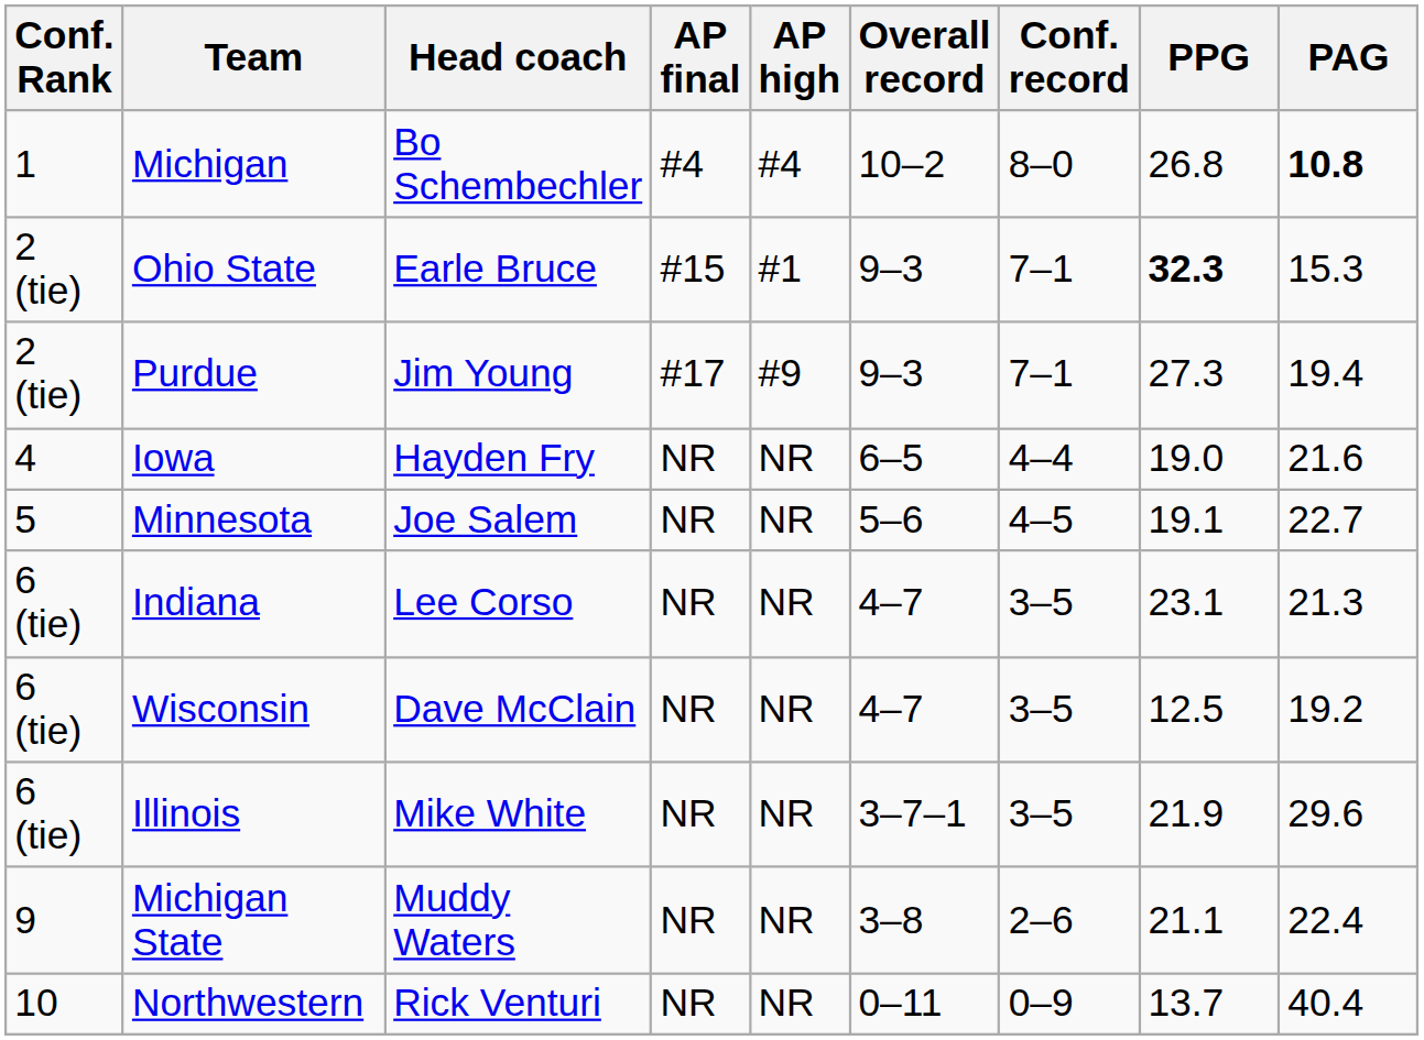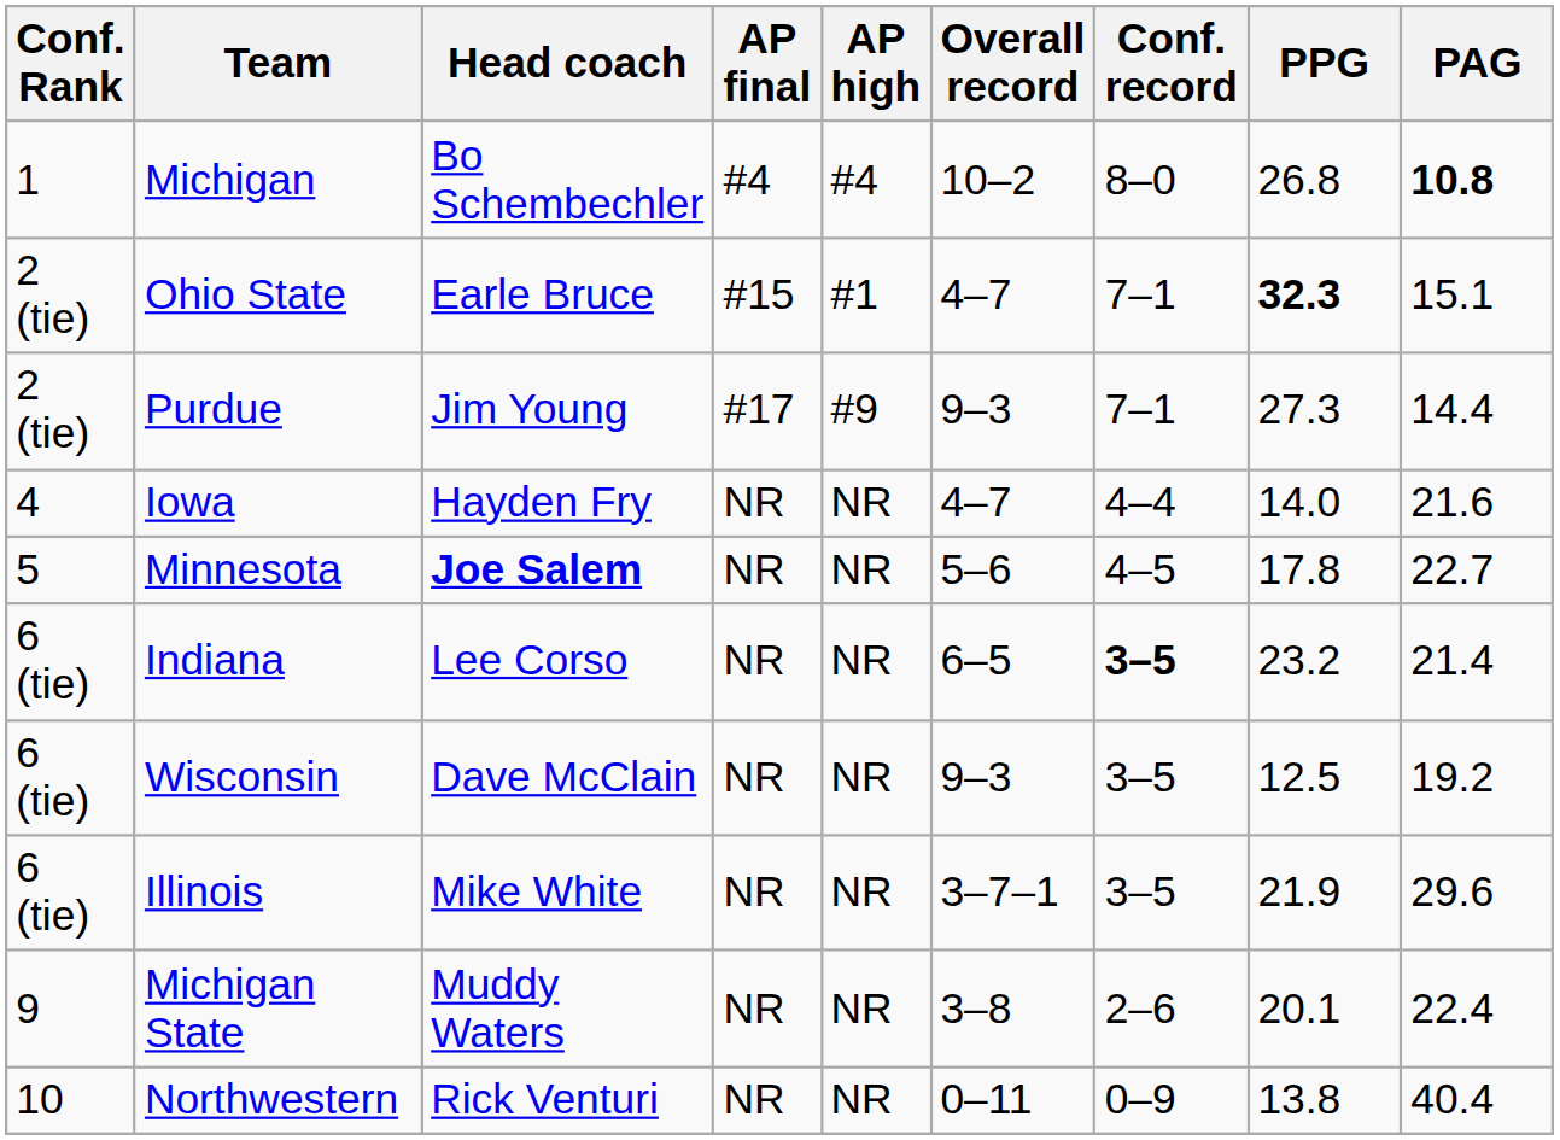Ohio State | Overall record: 9–3 -> 4–7
Ohio State | PAG: 15.3 -> 15.1
Purdue | PAG: 19.4 -> 14.4
Iowa | Overall record: 6–5 -> 4–7
Iowa | PPG: 19.0 -> 14.0
Minnesota | Head coach: normal -> bold
Minnesota | PPG: 19.1 -> 17.8
Indiana | Overall record: 4–7 -> 6–5
Indiana | Conf. record: normal -> bold
Indiana | PPG: 23.1 -> 23.2
Indiana | PAG: 21.3 -> 21.4
Wisconsin | Overall record: 4–7 -> 9–3
Michigan State | PPG: 21.1 -> 20.1
Northwestern | PPG: 13.7 -> 13.8
